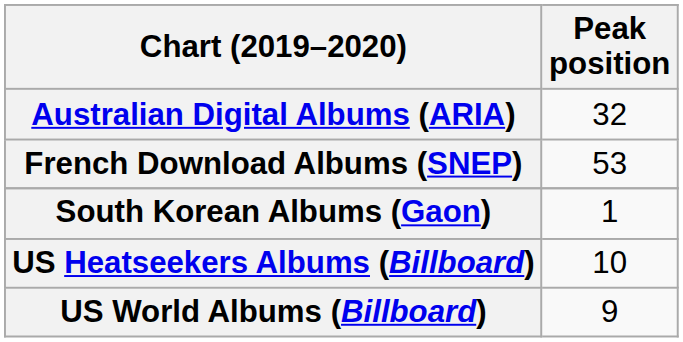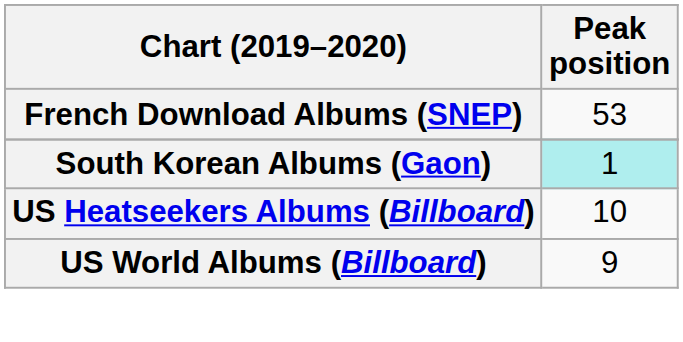- row: Australian Digital Albums (ARIA) | 32
South Korean Albums (Gaon) | Peak position: no background -> paleturquoise background
